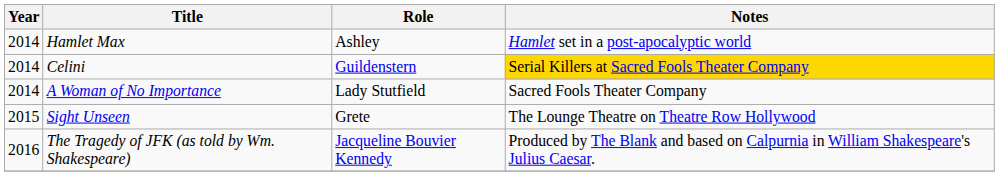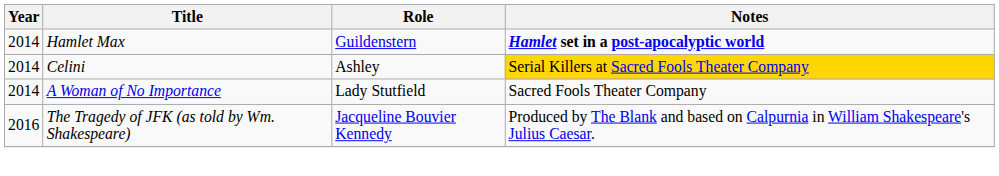Hamlet Max | Role: Ashley -> Guildenstern
Hamlet Max | Notes: normal -> bold
Celini | Role: Guildenstern -> Ashley
- row: 2015 | Sight Unseen | Grete | The Lounge Theatre on Theatre Row Hollywood
